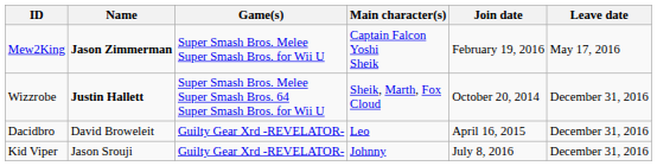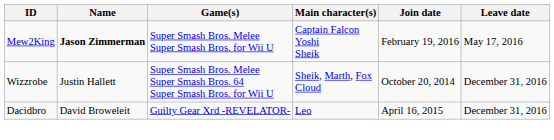Wizzrobe | Name: bold -> normal
- row: Kid Viper | Jason Srouji | Guilty Gear Xrd -REVELATOR- | Johnny | July 8, 2016 | December 31, 2016
